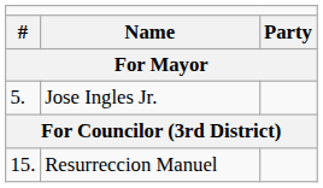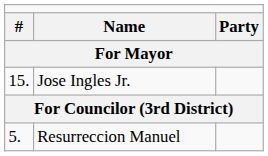Jose Ingles Jr. | column 1: 5. -> 15.
Resurreccion Manuel | column 1: 15. -> 5.
